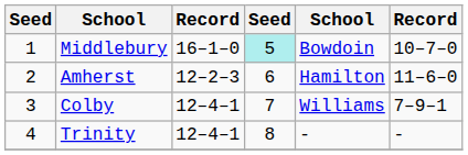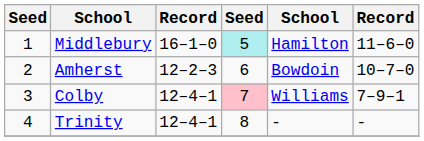Middlebury | column 5: Bowdoin -> Hamilton
Middlebury | column 6: 10–7–0 -> 11–6–0
Amherst | column 5: Hamilton -> Bowdoin
Amherst | column 6: 11–6–0 -> 10–7–0
Colby | column 4: no background -> pink background
